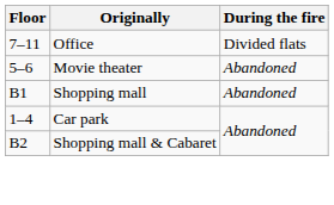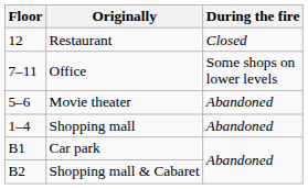+ row: 12 | Restaurant | Closed
Office | During the fire: Divided flats -> Some shops on lower levels
Shopping mall | Floor: B1 -> 1–4
Car park | Floor: 1–4 -> B1
